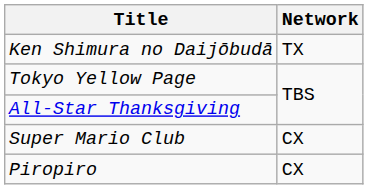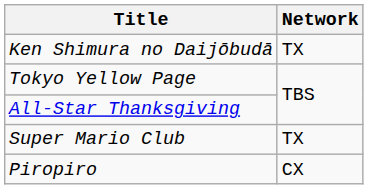Super Mario Club | Network: CX -> TX
